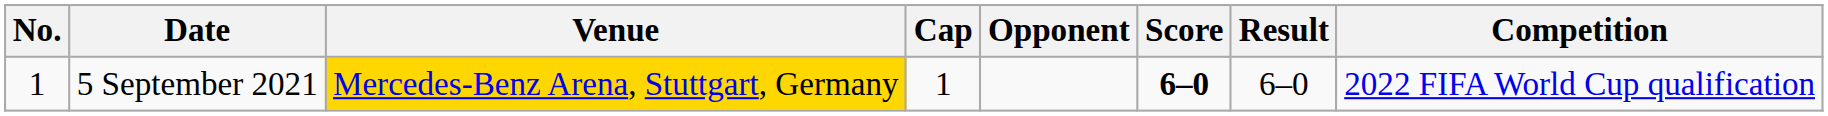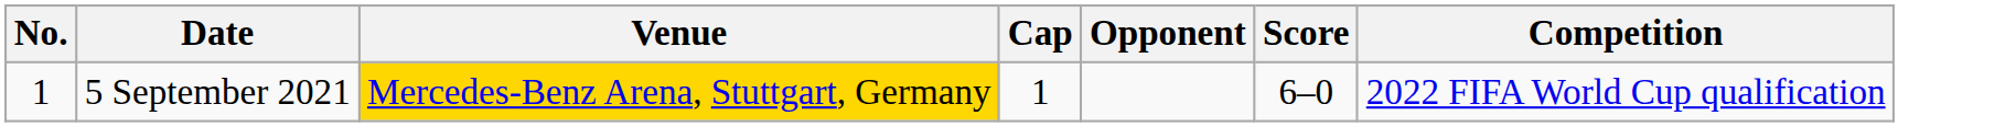- column: Result | 6–0
5 September 2021 | Score: bold -> normal
